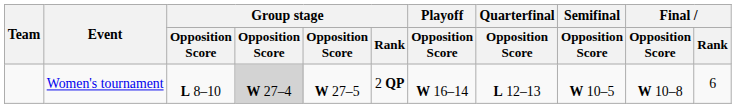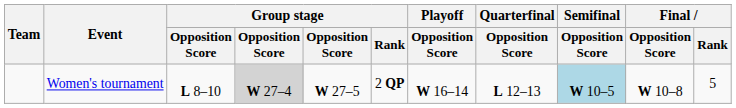Women's tournament | Semifinal / Opposition Score: no background -> lightblue background
Women's tournament | Final / Rank: 6 -> 5
